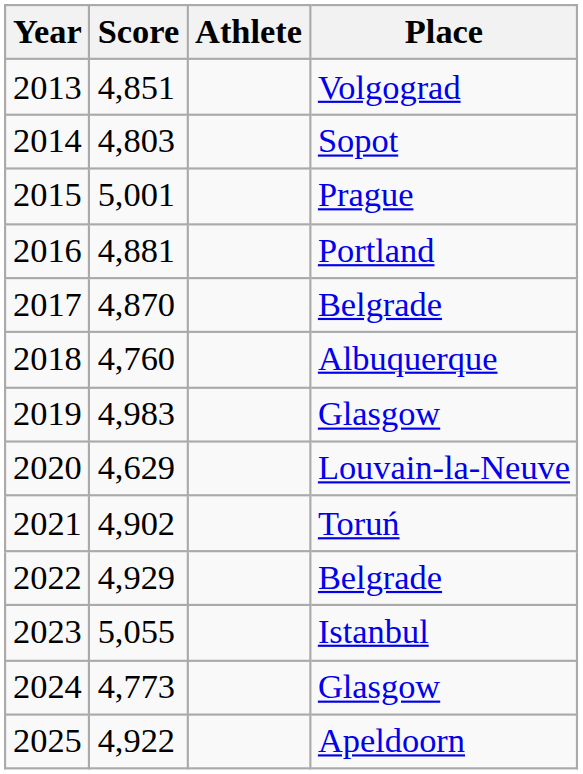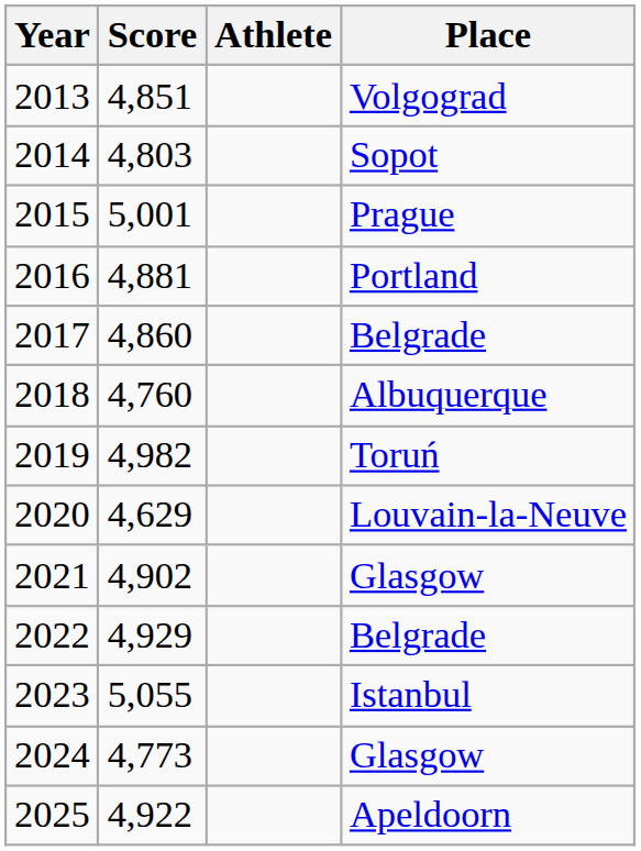2017 | Score: 4,870 -> 4,860
2019 | Score: 4,983 -> 4,982
2019 | Place: Glasgow -> Toruń
2021 | Place: Toruń -> Glasgow
